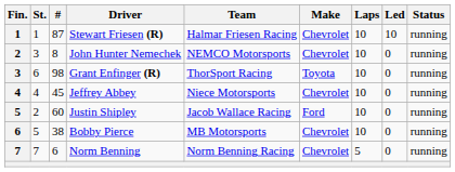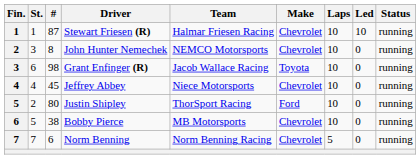Grant Enfinger (R) | Team: ThorSport Racing -> Jacob Wallace Racing
Justin Shipley | #: 60 -> 80
Justin Shipley | Team: Jacob Wallace Racing -> ThorSport Racing
